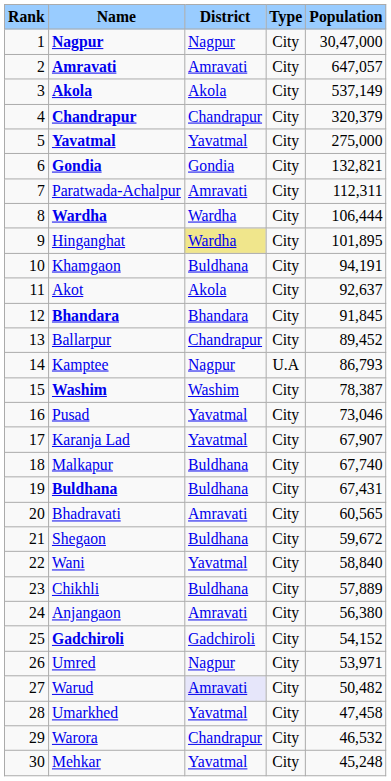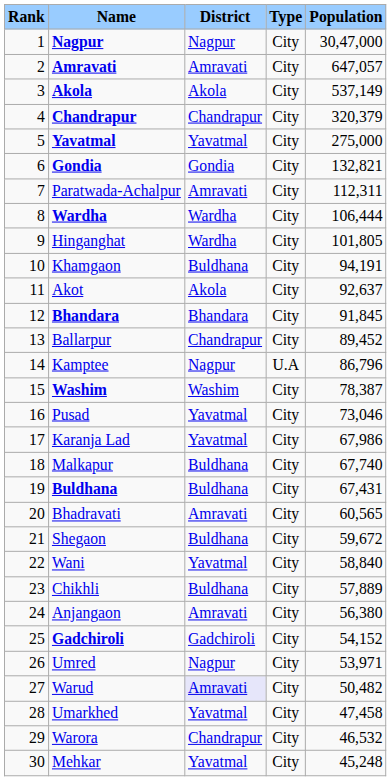Hinganghat | District: khaki background -> no background
Hinganghat | Population: 101,895 -> 101,805
Kamptee | Population: 86,793 -> 86,796
Karanja Lad | Population: 67,907 -> 67,986
